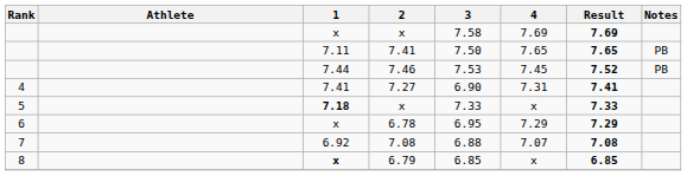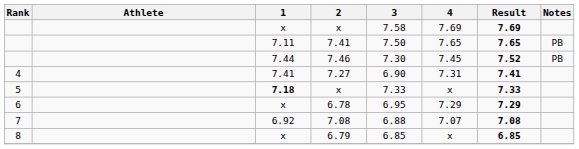7.46 | 3: 7.53 -> 7.30
6.79 | 1: bold -> normal
